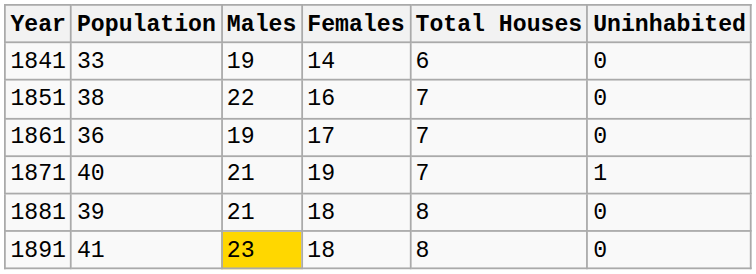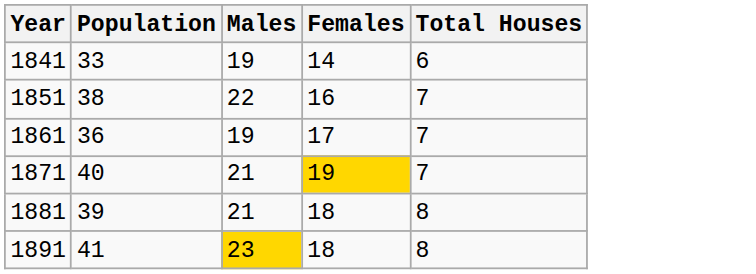- column: Uninhabited | 0 | 0 | 0 | 1 | 0 | 0
1871 | Females: no background -> gold background
